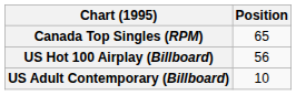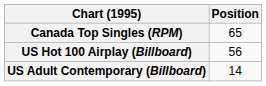US Adult Contemporary (Billboard) | Position: 10 -> 14
